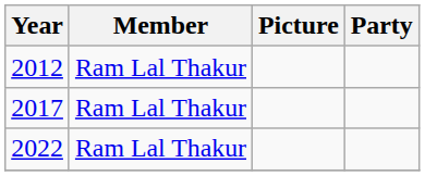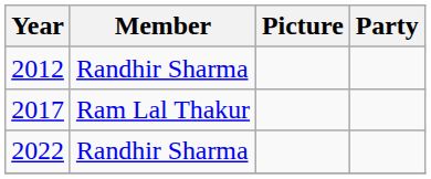2012 | Member: Ram Lal Thakur -> Randhir Sharma
2022 | Member: Ram Lal Thakur -> Randhir Sharma
